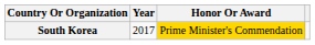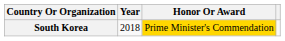South Korea | Year: 2017 -> 2018
